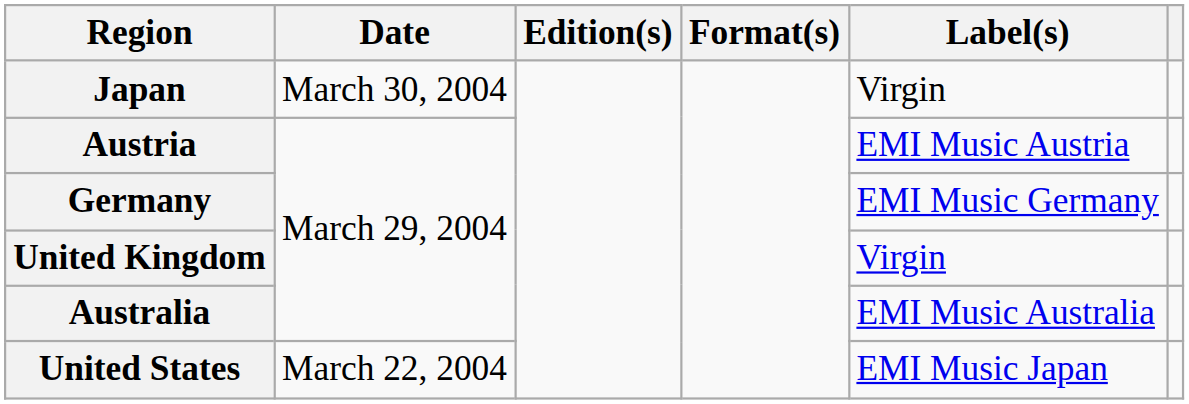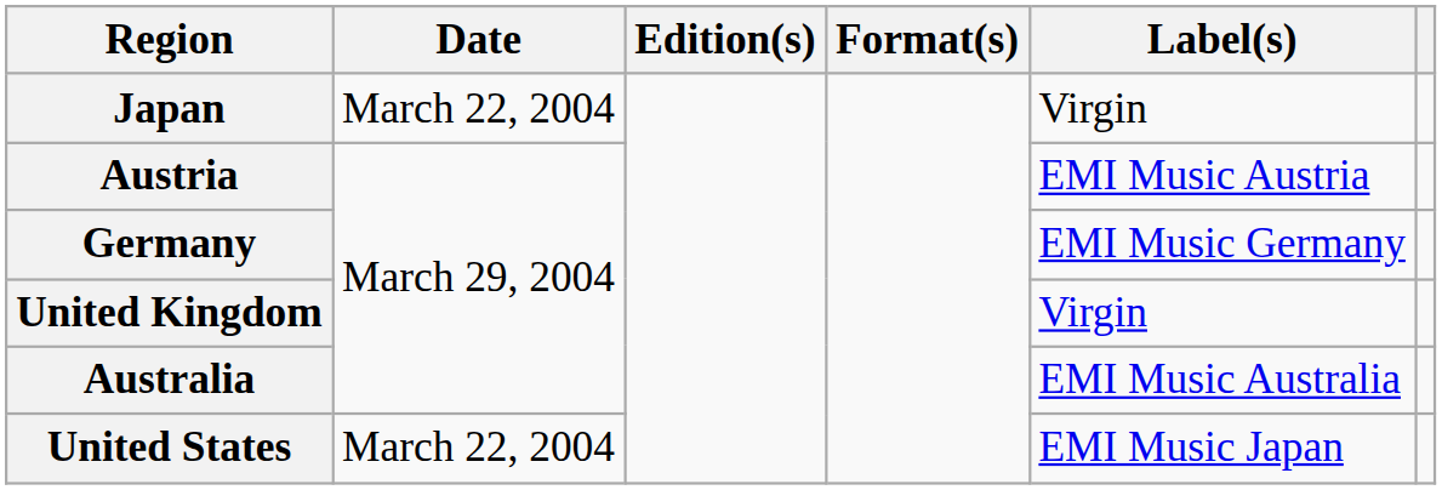Japan | Date: March 30, 2004 -> March 22, 2004
